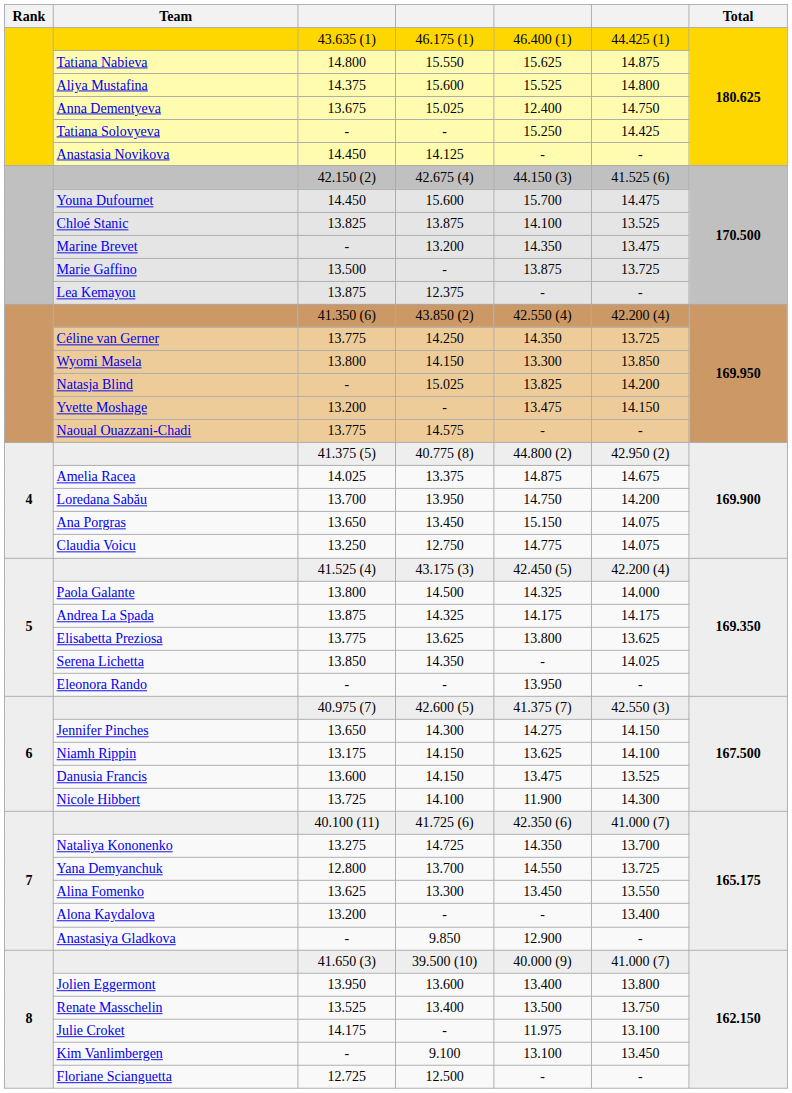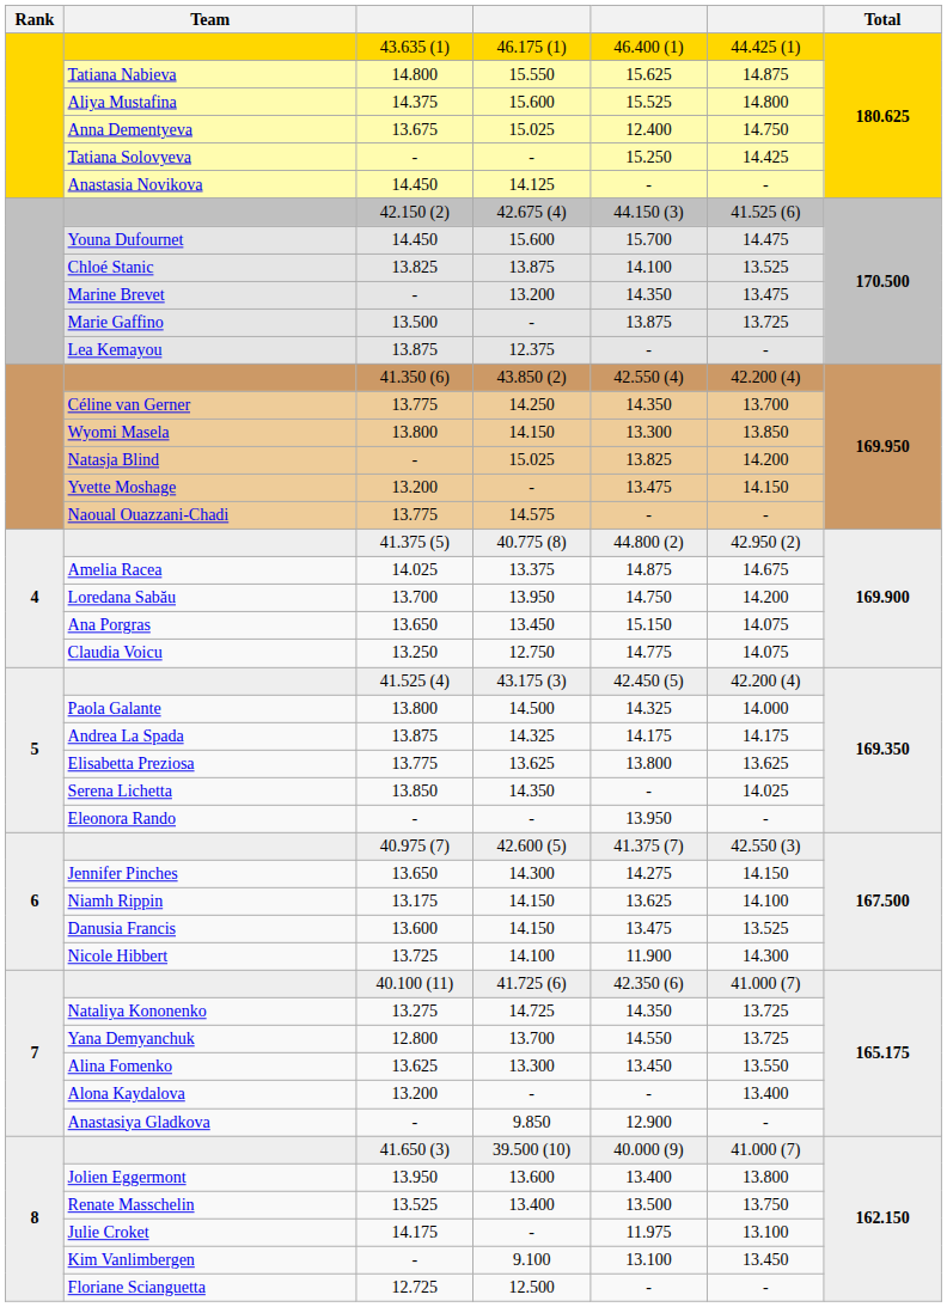Céline van Gerner | column 6: 13.725 -> 13.700
Nataliya Kononenko | column 6: 13.700 -> 13.725
